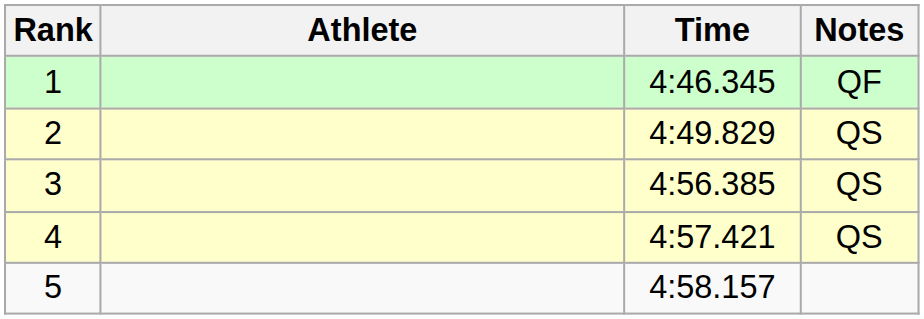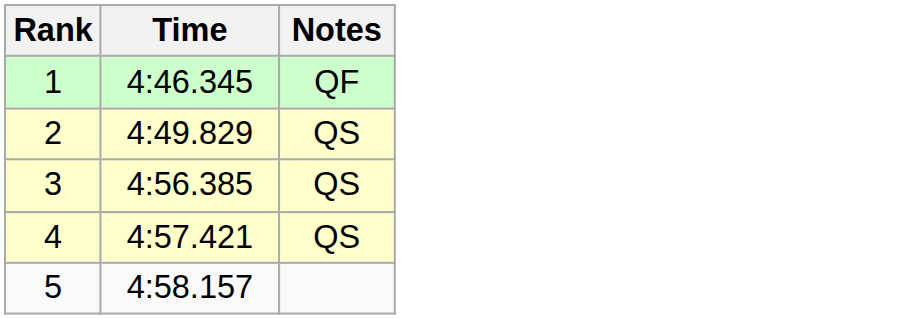- column: Athlete
